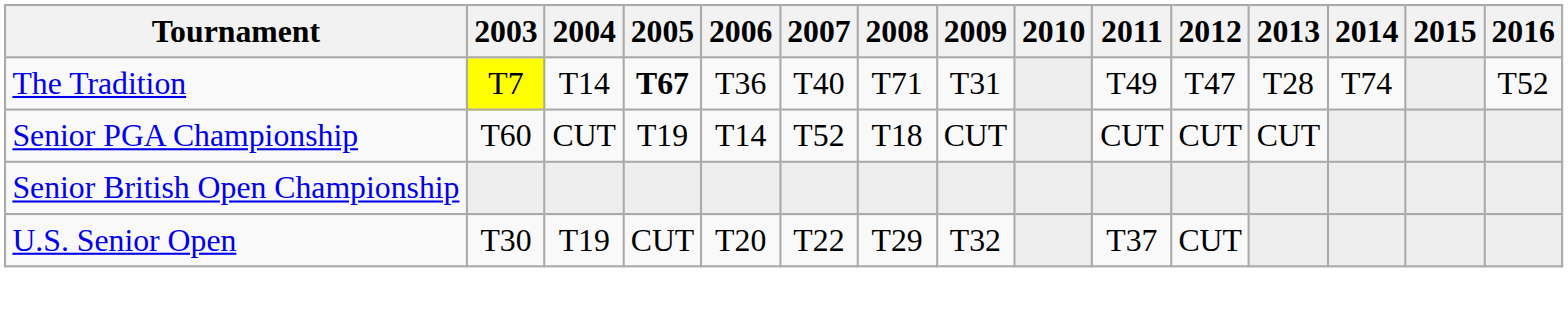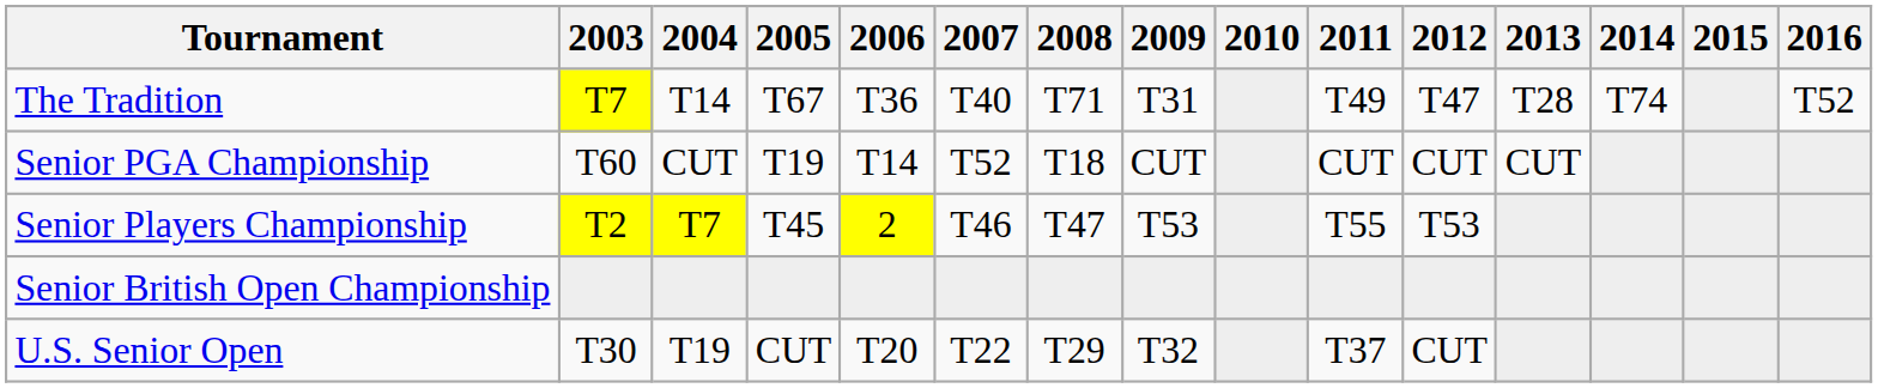The Tradition | 2005: bold -> normal
+ row: Senior Players Championship | T2 | T7 | T45 | 2 | T46 | T47 | T53 | T55 | T53
